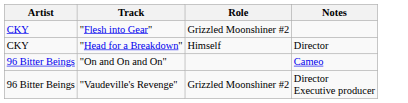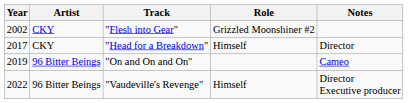+ column: Year | 2002 | 2017 | 2019 | 2022
"Vaudeville's Revenge" | Role: Grizzled Moonshiner #2 -> Himself
